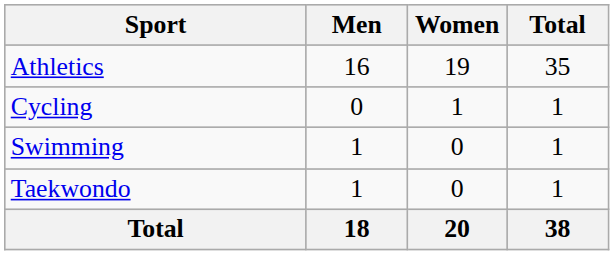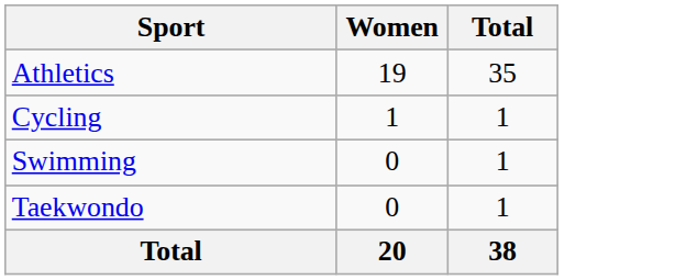- column: Men | 16 | 0 | 1 | 1 | 18
